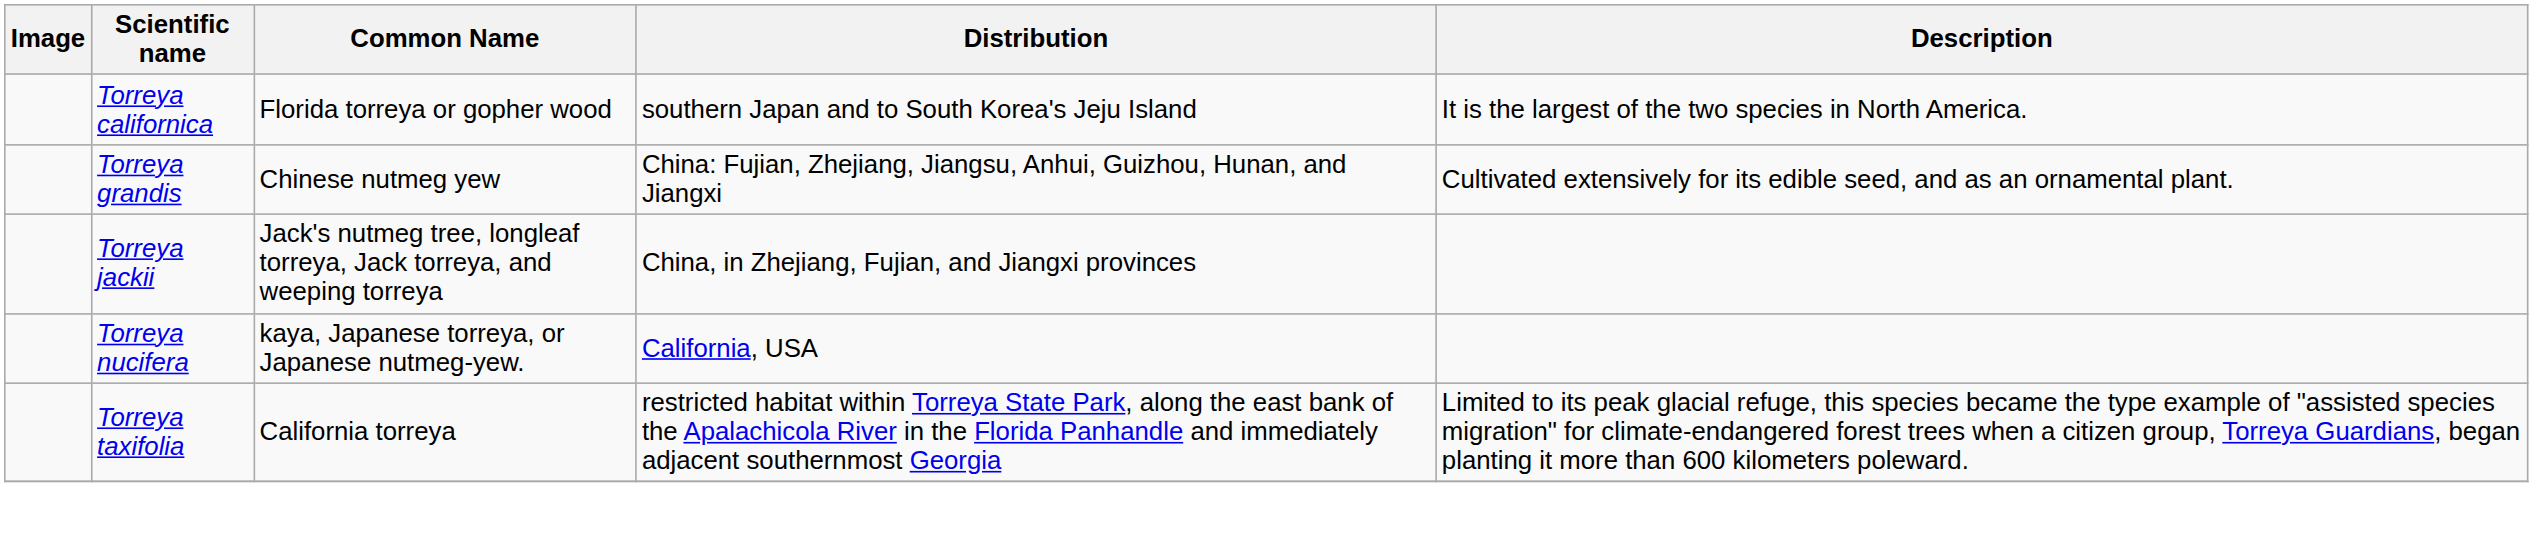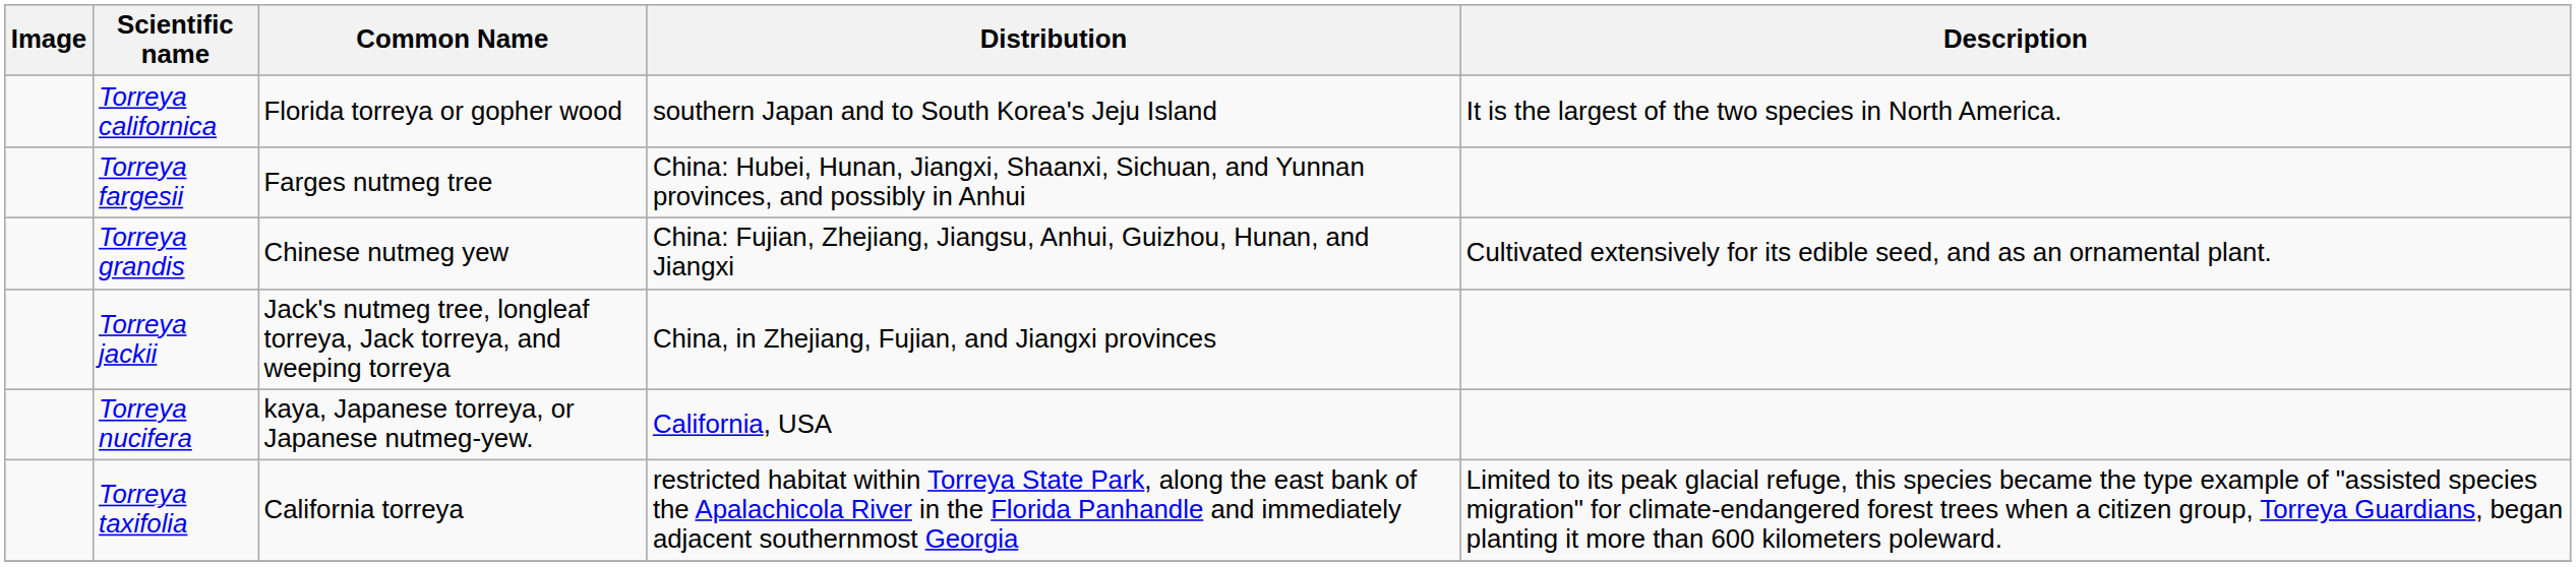+ row: Torreya fargesii | Farges nutmeg tree | China: Hubei, Hunan, Jiangxi, Shaanxi, Sichuan, and Yunnan provinces, and possibly in Anhui
